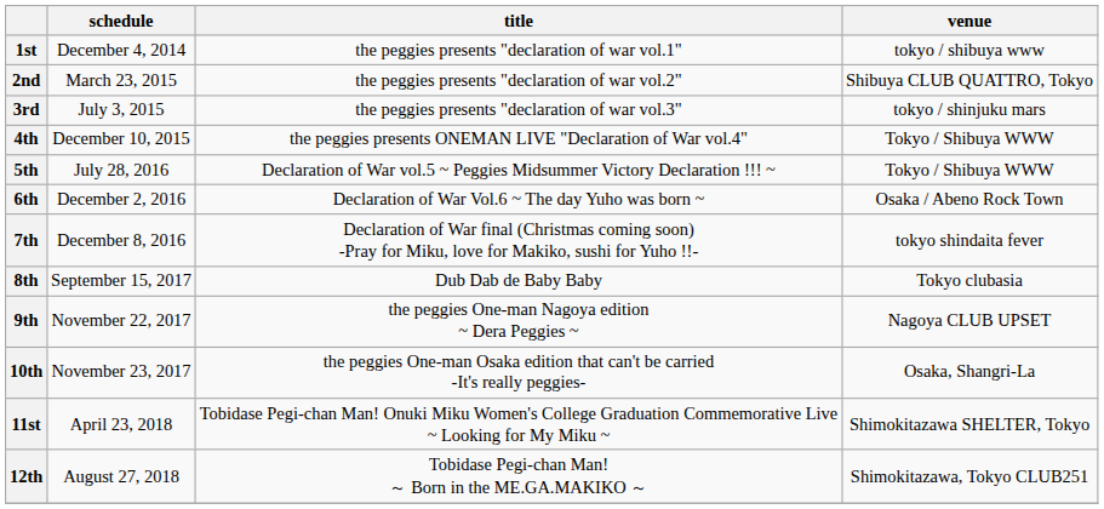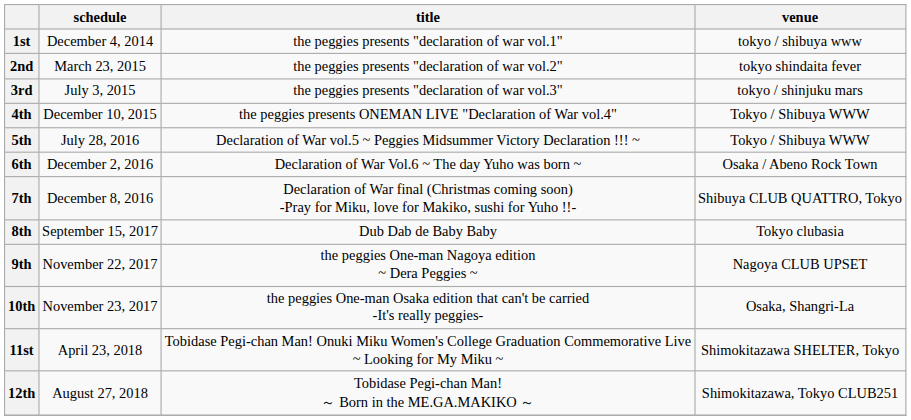2nd | venue: Shibuya CLUB QUATTRO, Tokyo -> tokyo shindaita fever
7th | venue: tokyo shindaita fever -> Shibuya CLUB QUATTRO, Tokyo
